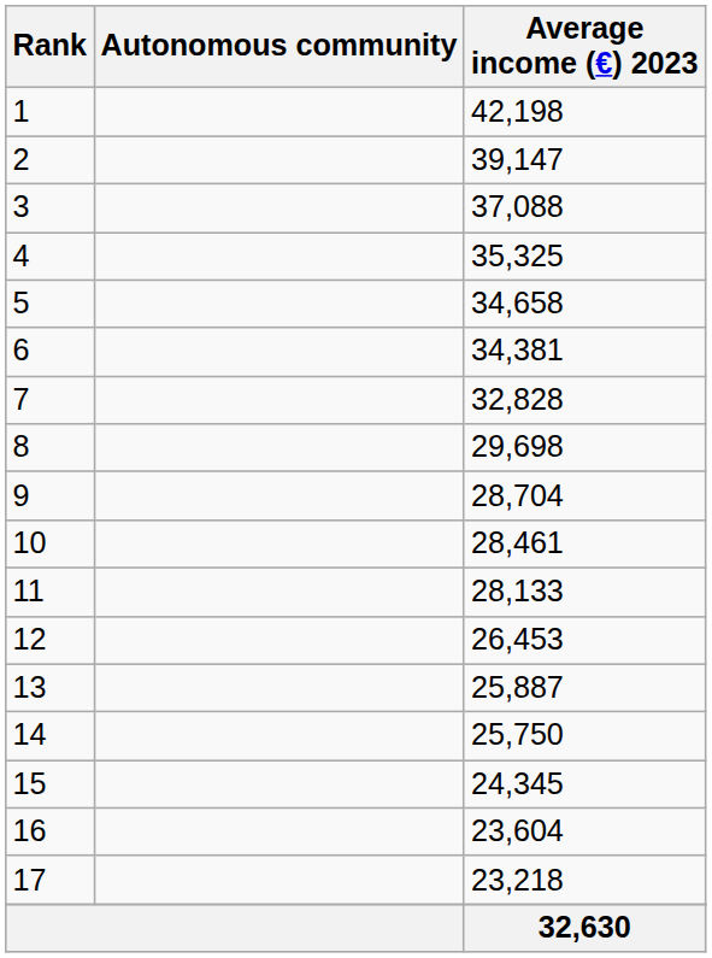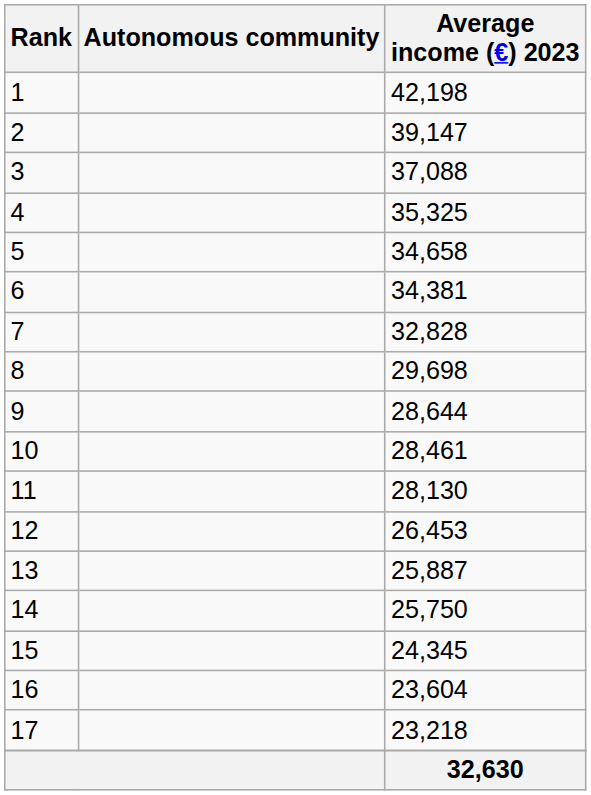9 | Average income (€) 2023: 28,704 -> 28,644
11 | Average income (€) 2023: 28,133 -> 28,130
